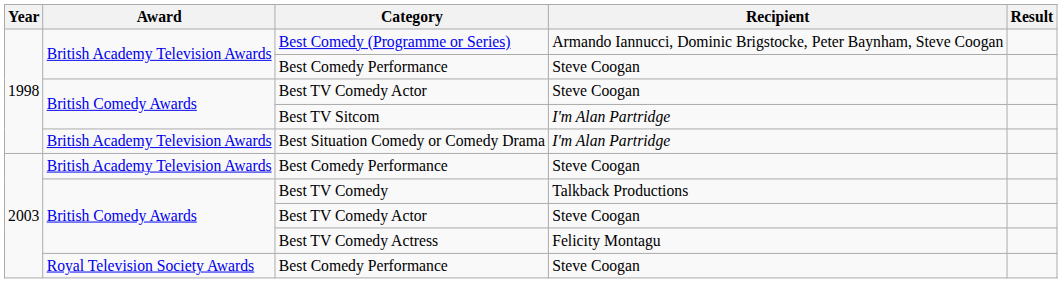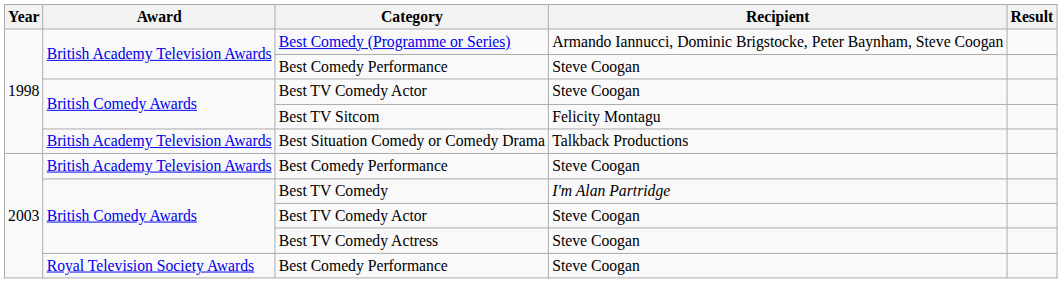Best TV Sitcom | Recipient: I'm Alan Partridge -> Felicity Montagu
Best Situation Comedy or Comedy Drama | Recipient: I'm Alan Partridge -> Talkback Productions
Best TV Comedy | Recipient: Talkback Productions -> I'm Alan Partridge
Best TV Comedy Actress | Recipient: Felicity Montagu -> Steve Coogan
